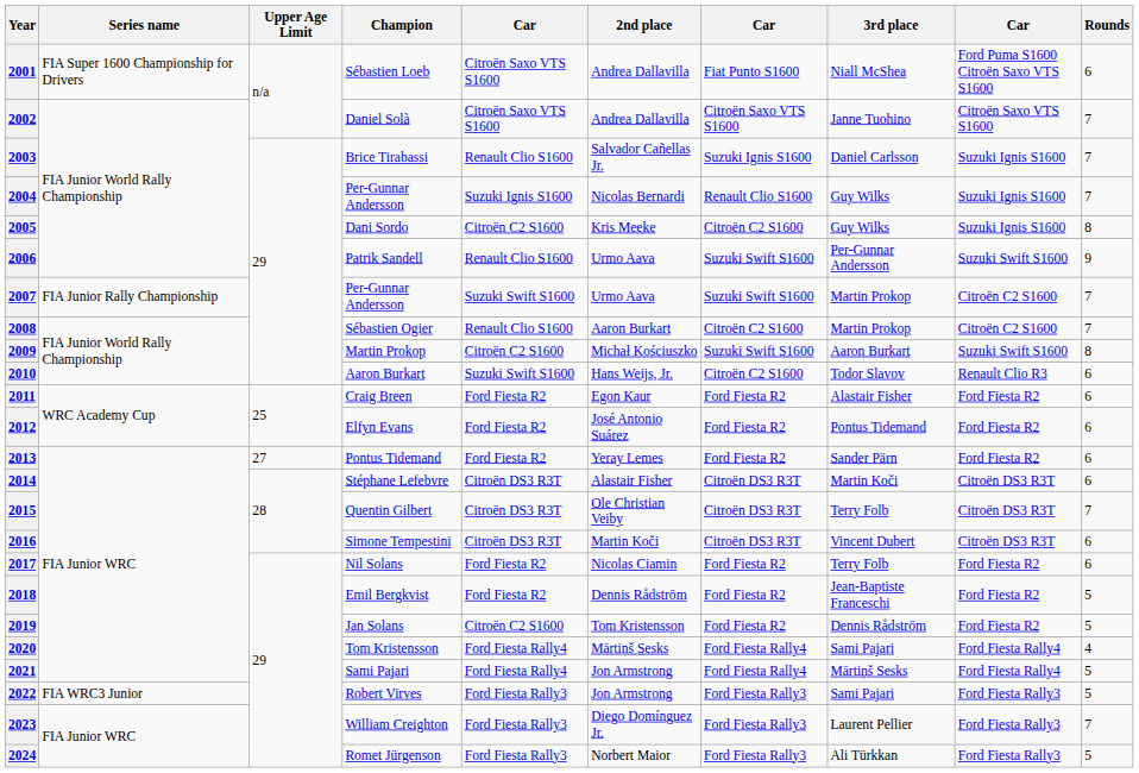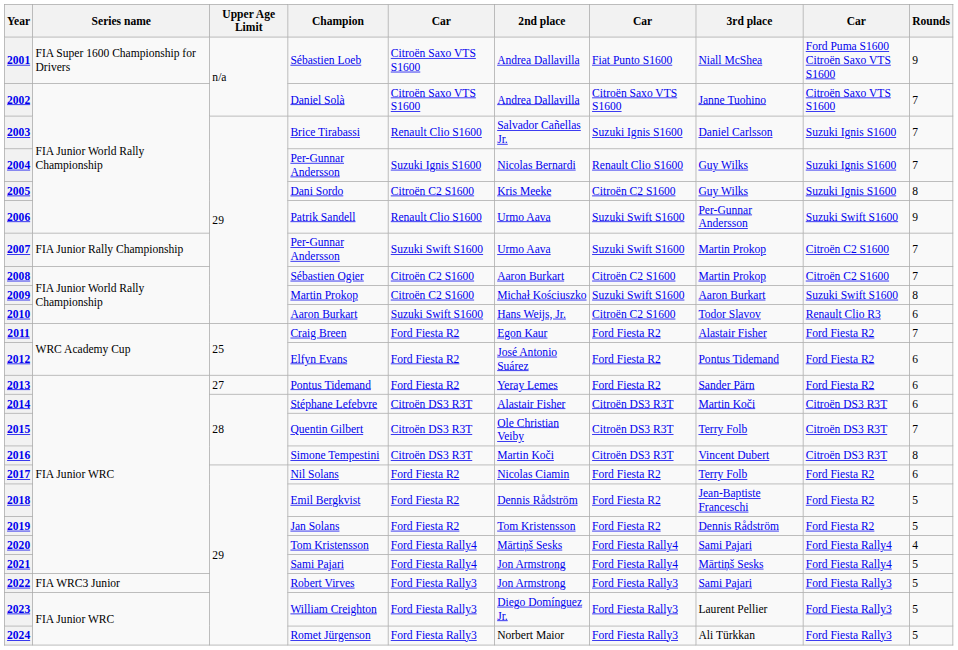2001 | Rounds: 6 -> 9
2008 | column 5: Renault Clio S1600 -> Citroën C2 S1600
2011 | Rounds: 6 -> 7
2016 | Rounds: 6 -> 8
2019 | column 5: Citroën C2 S1600 -> Ford Fiesta R2
2023 | Rounds: 7 -> 5
